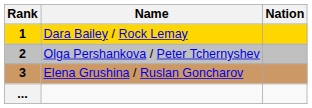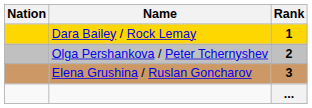columns swapped: Rank <-> Nation
